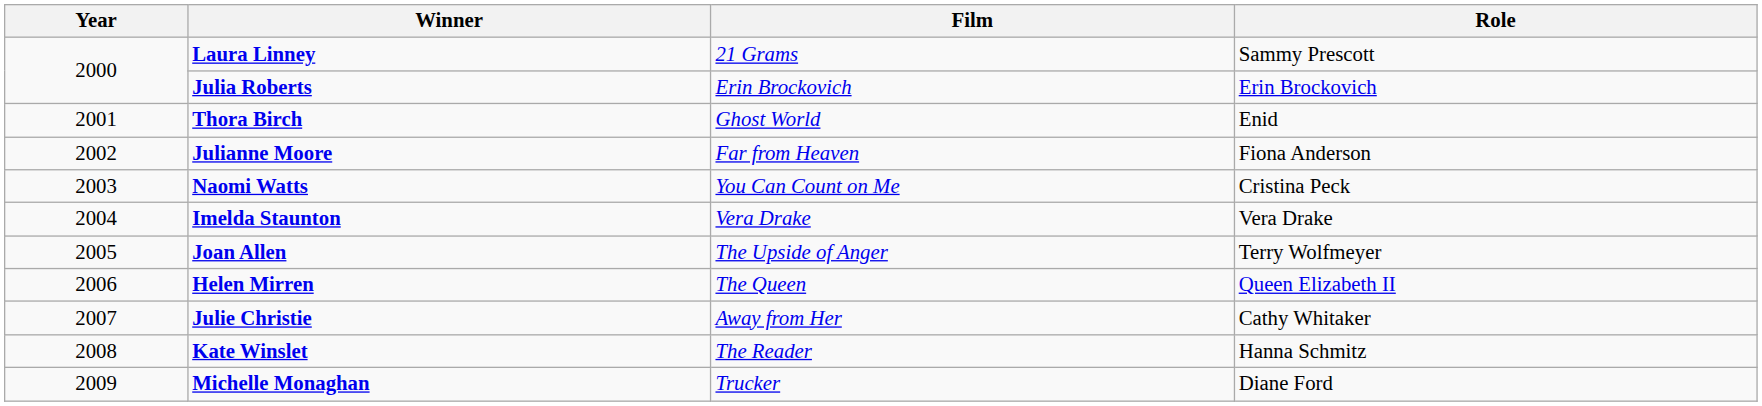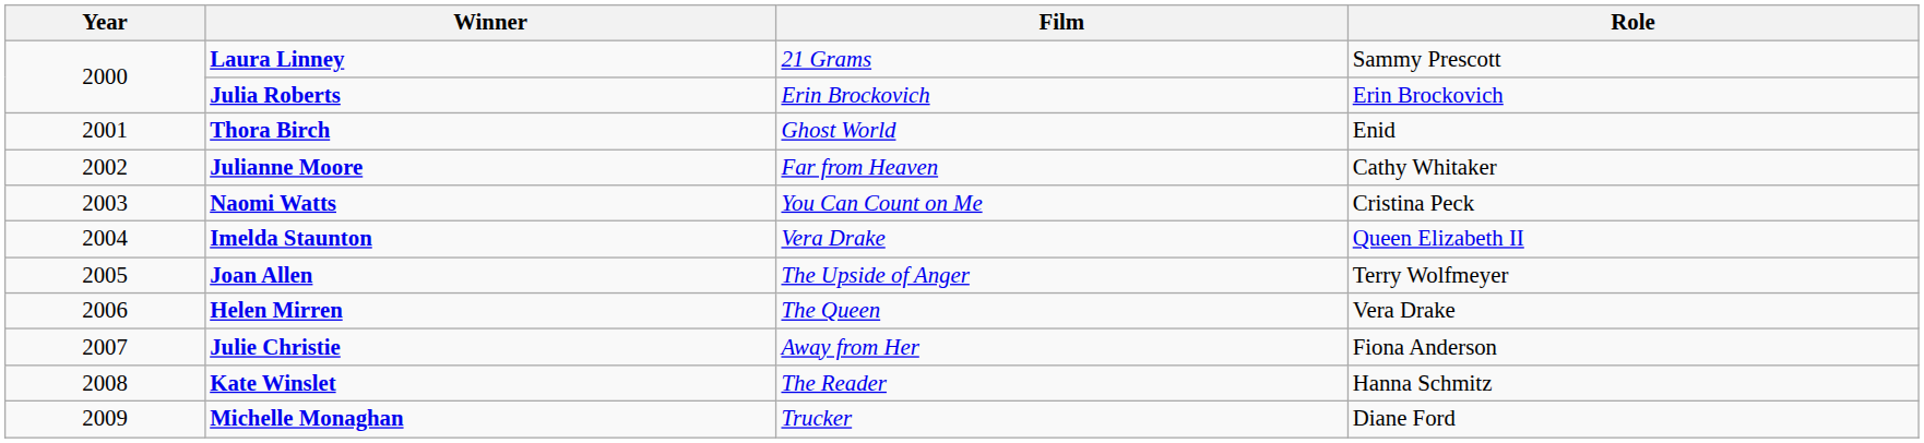Julianne Moore | Role: Fiona Anderson -> Cathy Whitaker
Imelda Staunton | Role: Vera Drake -> Queen Elizabeth II
Helen Mirren | Role: Queen Elizabeth II -> Vera Drake
Julie Christie | Role: Cathy Whitaker -> Fiona Anderson
